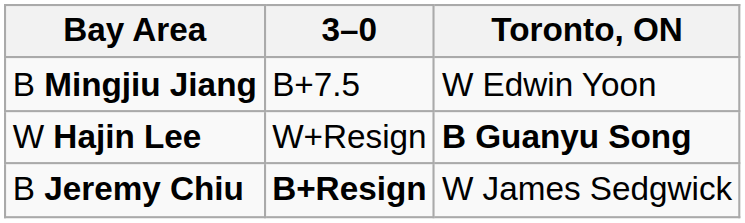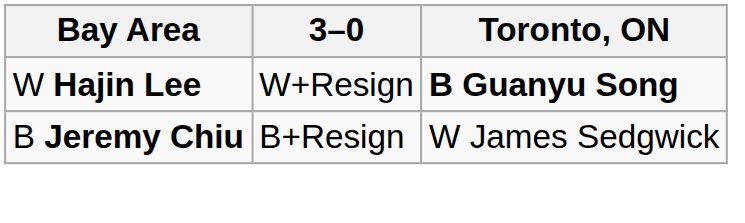- row: B Mingjiu Jiang | B+7.5 | W Edwin Yoon
B Jeremy Chiu | 3–0: bold -> normal
